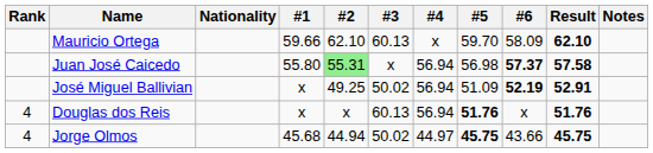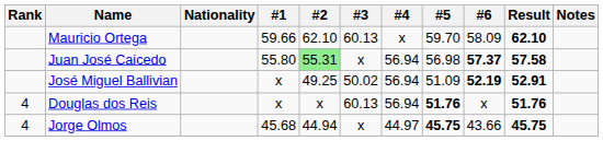Jorge Olmos | #3: 50.02 -> x
